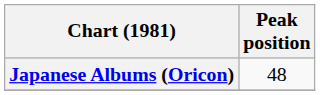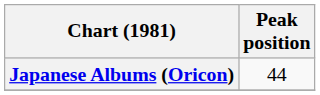Japanese Albums (Oricon) | Peak position: 48 -> 44
